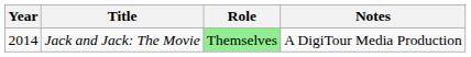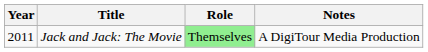Jack and Jack: The Movie | Year: 2014 -> 2011
